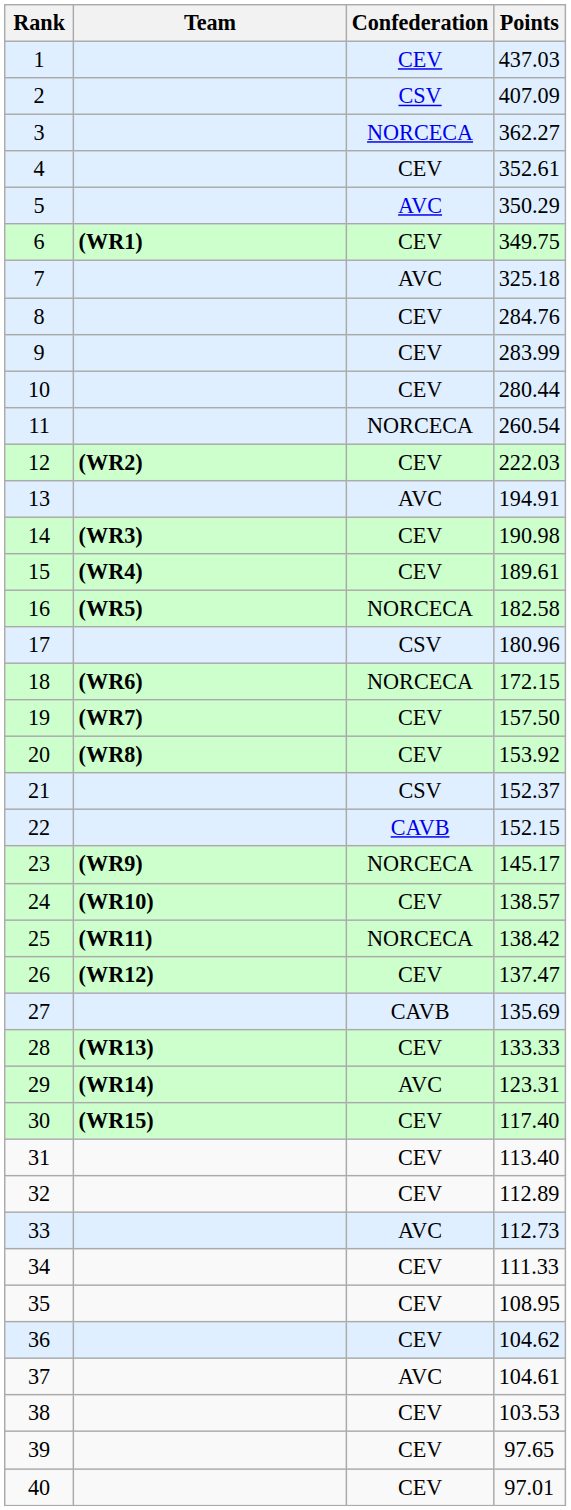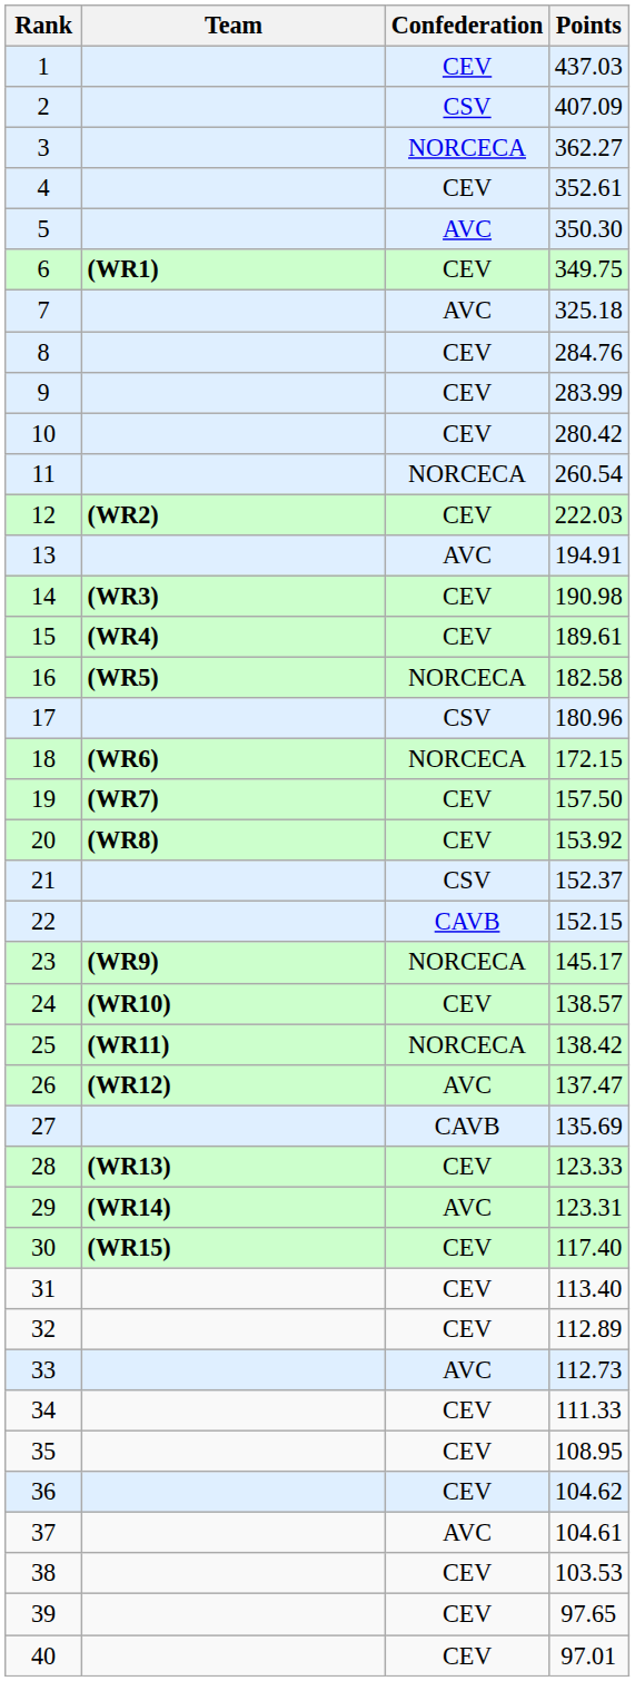5 | Points: 350.29 -> 350.30
10 | Points: 280.44 -> 280.42
26 | Confederation: CEV -> AVC
28 | Points: 133.33 -> 123.33
